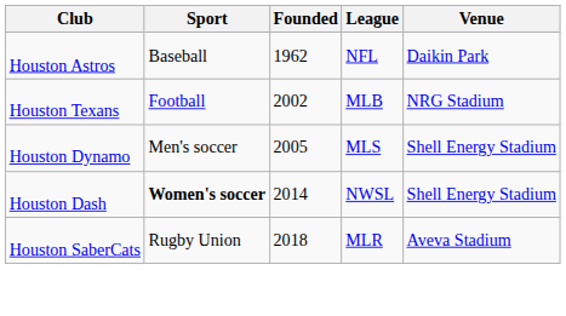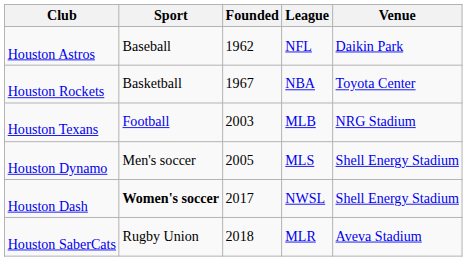+ row: Houston Rockets | Basketball | 1967 | NBA | Toyota Center
Houston Texans | Founded: 2002 -> 2003
Houston Dash | Founded: 2014 -> 2017
